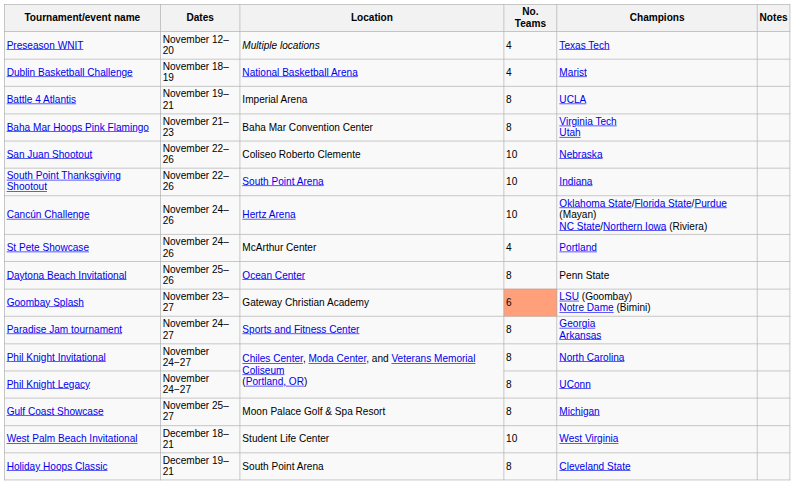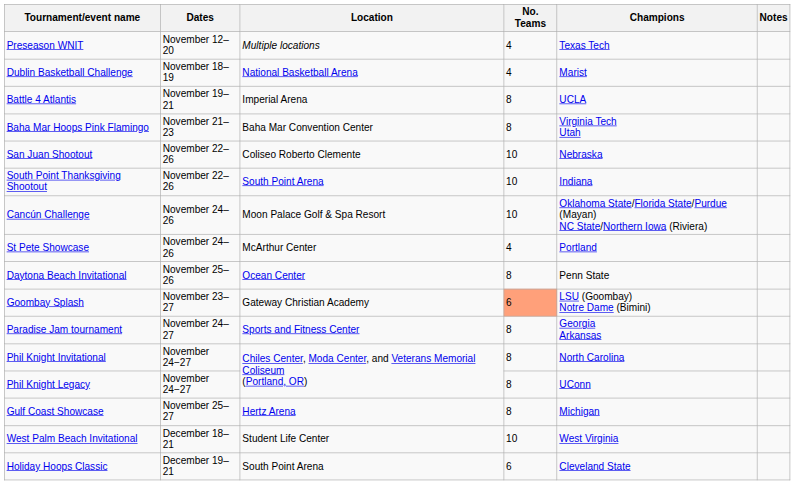Cancún Challenge | Location: Hertz Arena -> Moon Palace Golf & Spa Resort
Gulf Coast Showcase | Location: Moon Palace Golf & Spa Resort -> Hertz Arena
Holiday Hoops Classic | No. Teams: 8 -> 6
